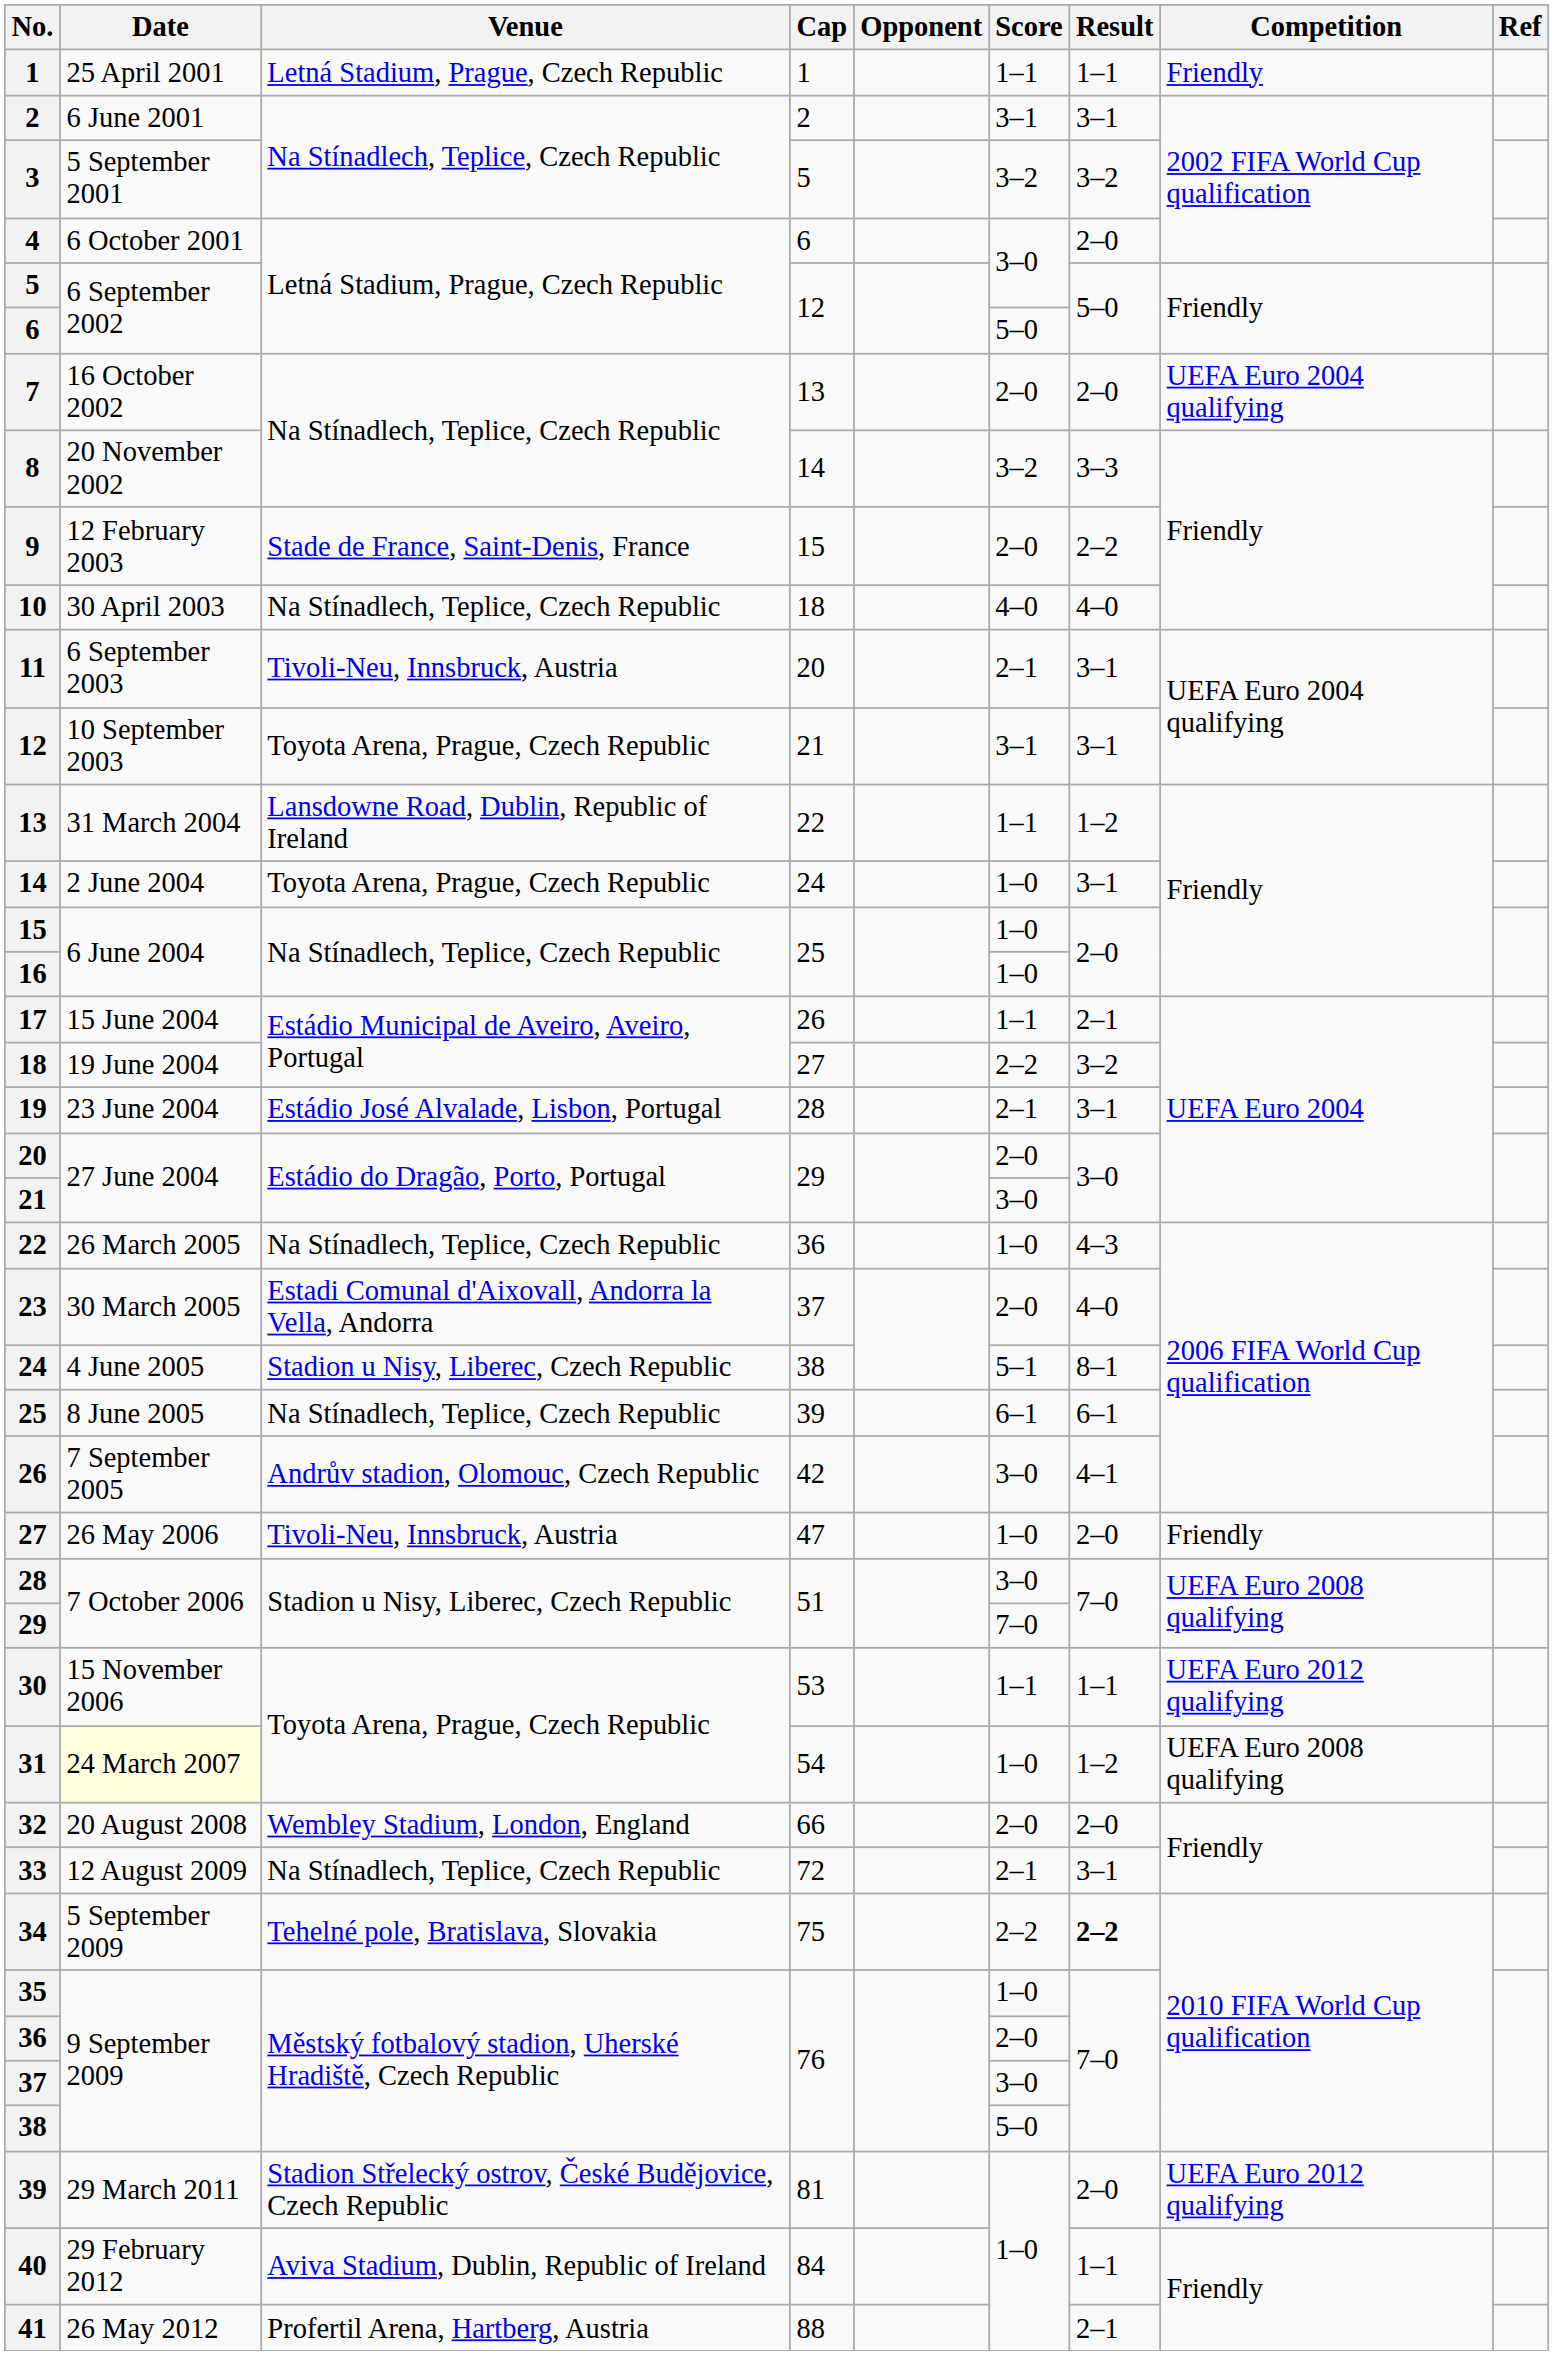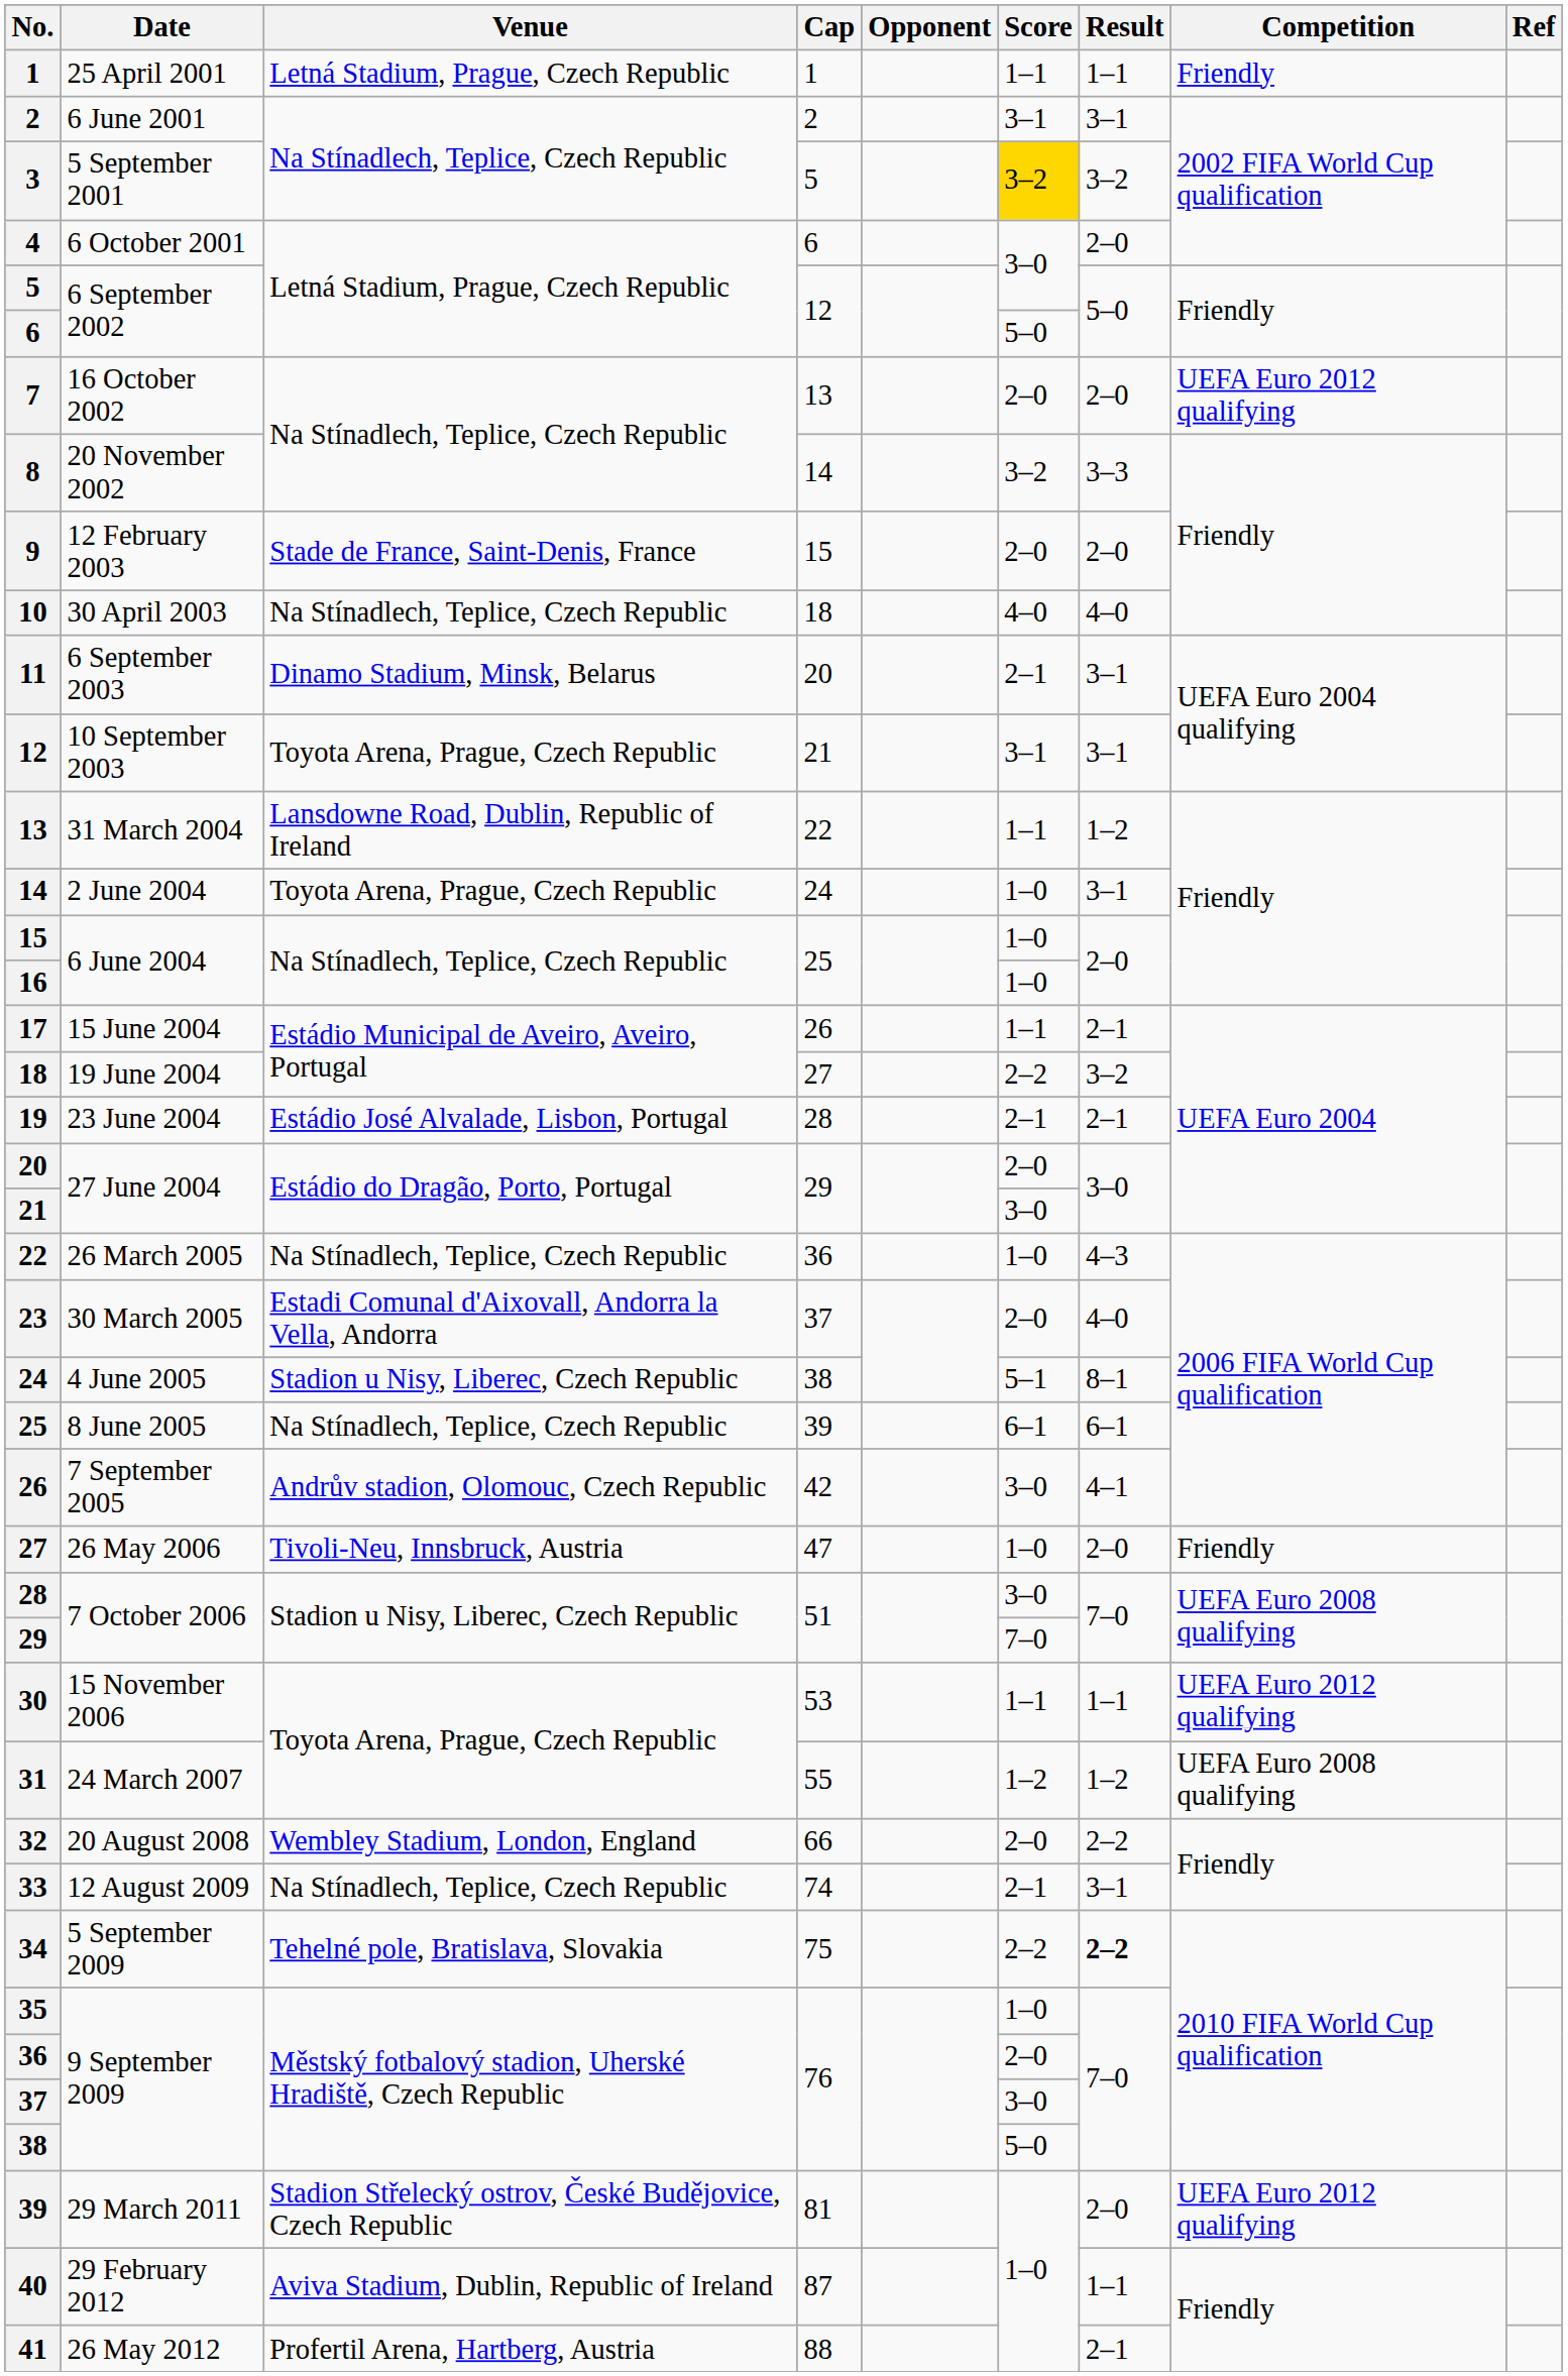3 | Score: no background -> gold background
7 | Competition: UEFA Euro 2004 qualifying -> UEFA Euro 2012 qualifying
9 | Result: 2–2 -> 2–0
11 | Venue: Tivoli-Neu, Innsbruck, Austria -> Dinamo Stadium, Minsk, Belarus
19 | Result: 3–1 -> 2–1
31 | Date: lightyellow background -> no background
31 | Cap: 54 -> 55
31 | Score: 1–0 -> 1–2
32 | Result: 2–0 -> 2–2
33 | Cap: 72 -> 74
40 | Cap: 84 -> 87
